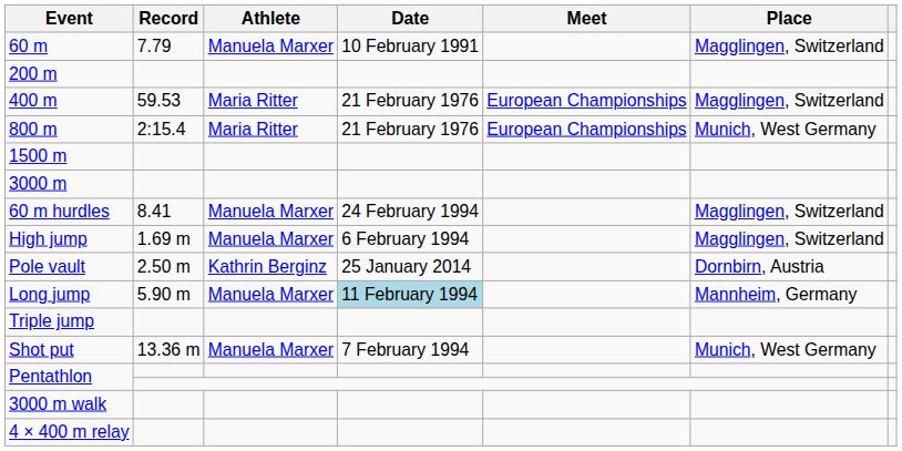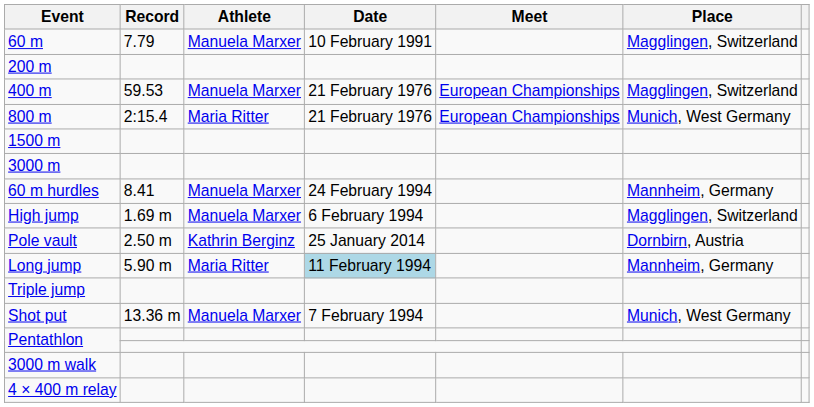400 m | Athlete: Maria Ritter -> Manuela Marxer
60 m hurdles | Place: Magglingen, Switzerland -> Mannheim, Germany
Long jump | Athlete: Manuela Marxer -> Maria Ritter
